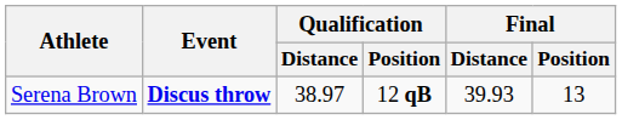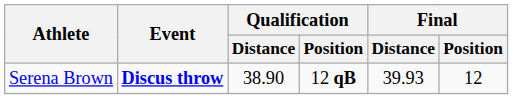Serena Brown | Qualification / Distance: 38.97 -> 38.90
Serena Brown | Final / Position: 13 -> 12
